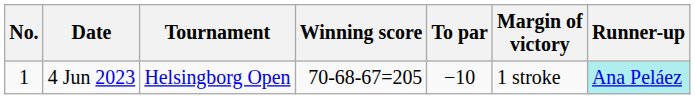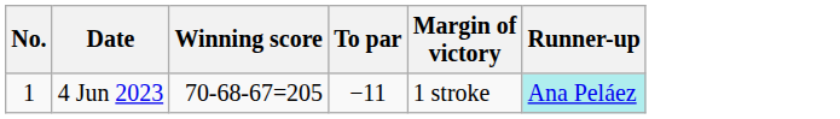- column: Tournament | Helsingborg Open
4 Jun 2023 | To par: −10 -> −11
